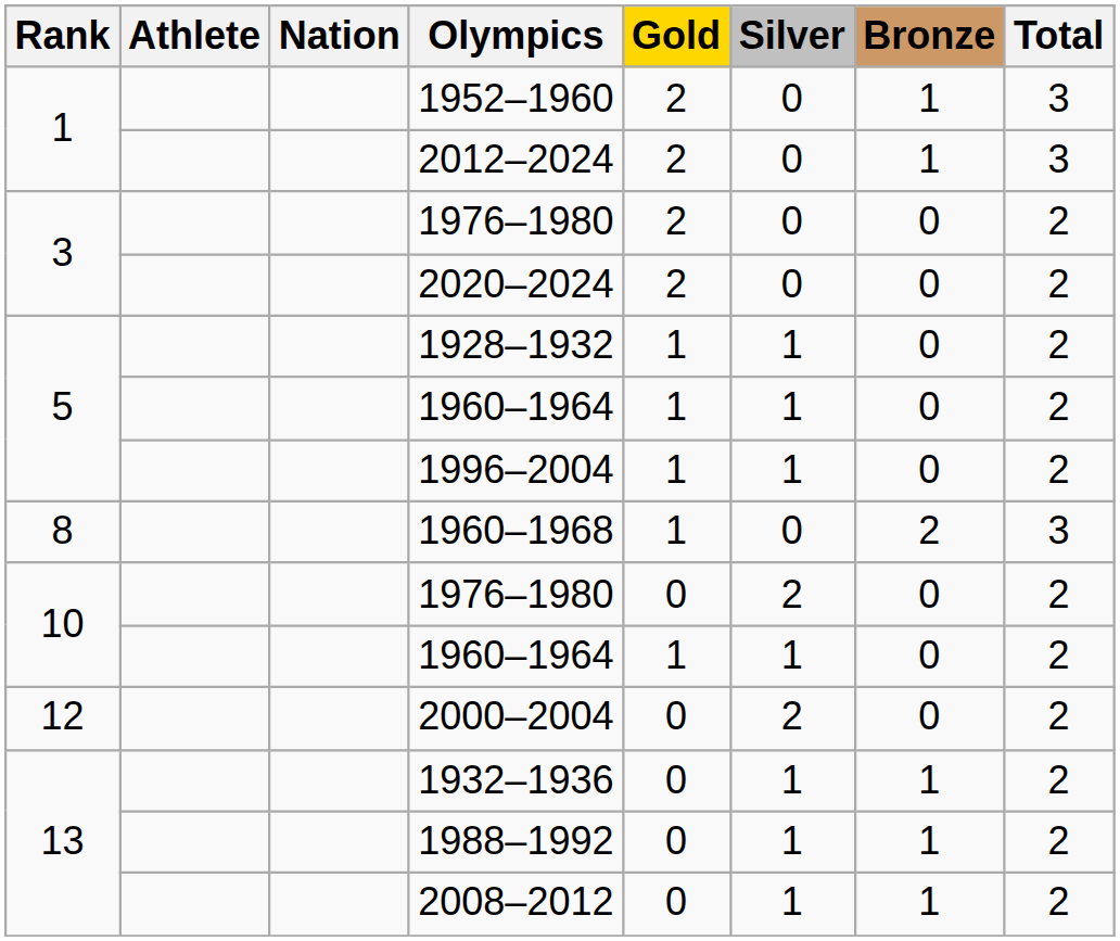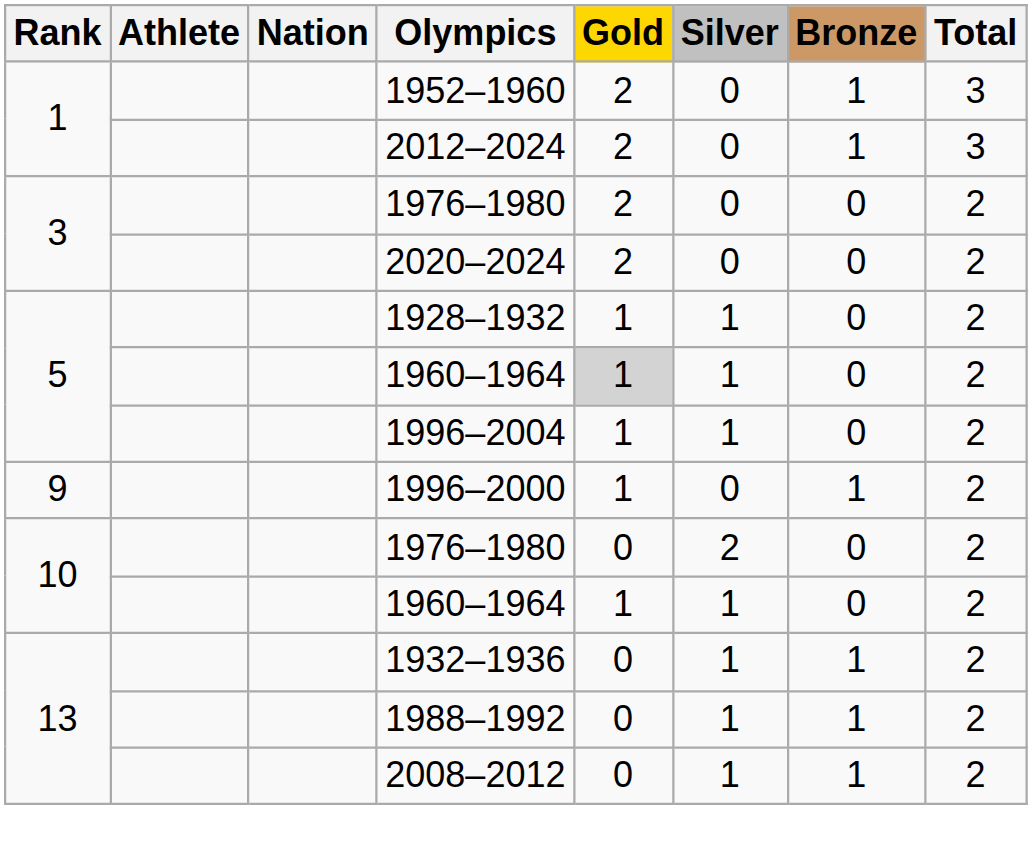5 / 1960–1964 | Gold: no background -> lightgrey background
- row: 8 | 1960–1968 | 1 | 0 | 2 | 3
+ row: 9 | 1996–2000 | 1 | 0 | 1 | 2
- row: 12 | 2000–2004 | 0 | 2 | 0 | 2
